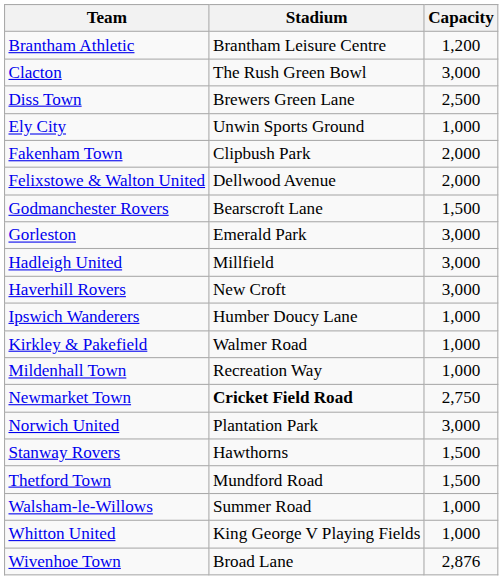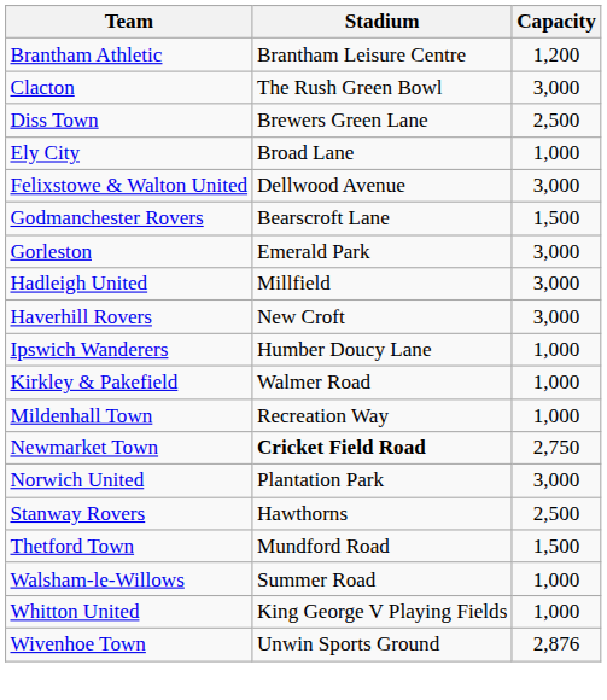Ely City | Stadium: Unwin Sports Ground -> Broad Lane
- row: Fakenham Town | Clipbush Park | 2,000
Felixstowe & Walton United | Capacity: 2,000 -> 3,000
Stanway Rovers | Capacity: 1,500 -> 2,500
Wivenhoe Town | Stadium: Broad Lane -> Unwin Sports Ground
